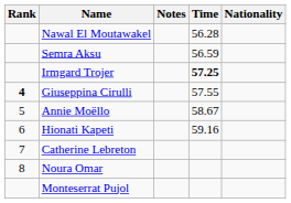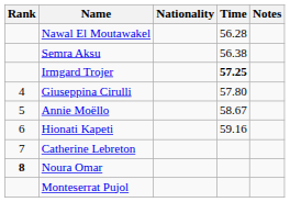columns swapped: Nationality <-> Notes
Semra Aksu | Time: 56.59 -> 56.38
Giuseppina Cirulli | Rank: bold -> normal
Giuseppina Cirulli | Time: 57.55 -> 57.80
Noura Omar | Rank: normal -> bold
